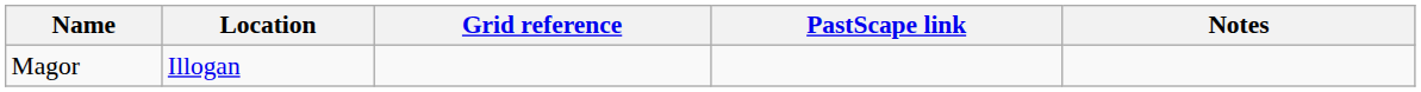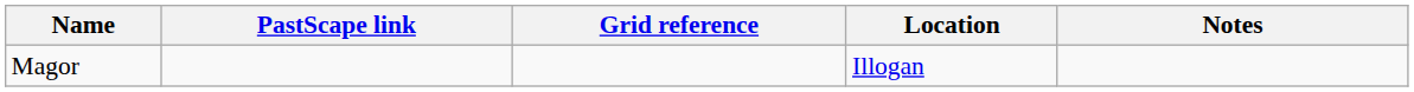columns swapped: Location <-> PastScape link
